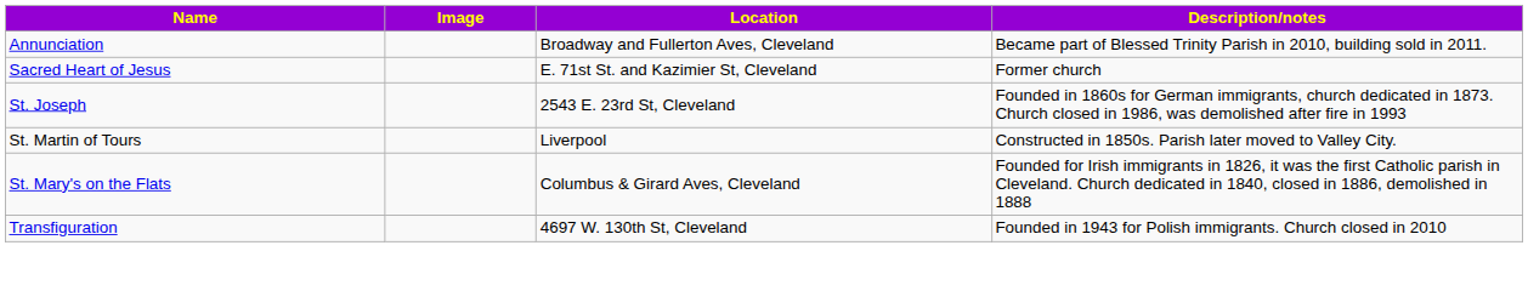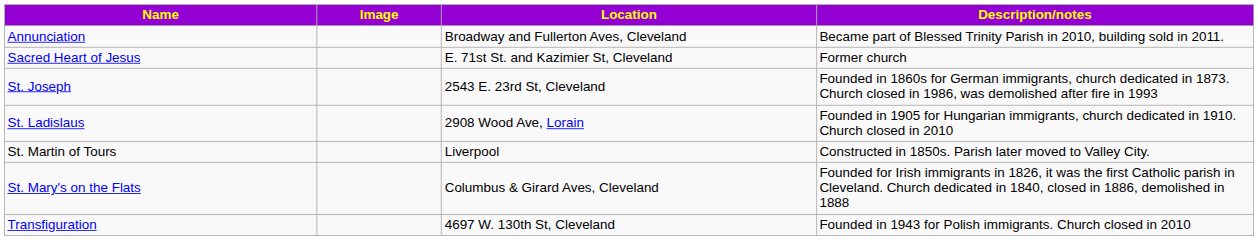+ row: St. Ladislaus | 2908 Wood Ave, Lorain | Founded in 1905 for Hungarian immigrants, church dedicated in 1910. Church closed in 2010
